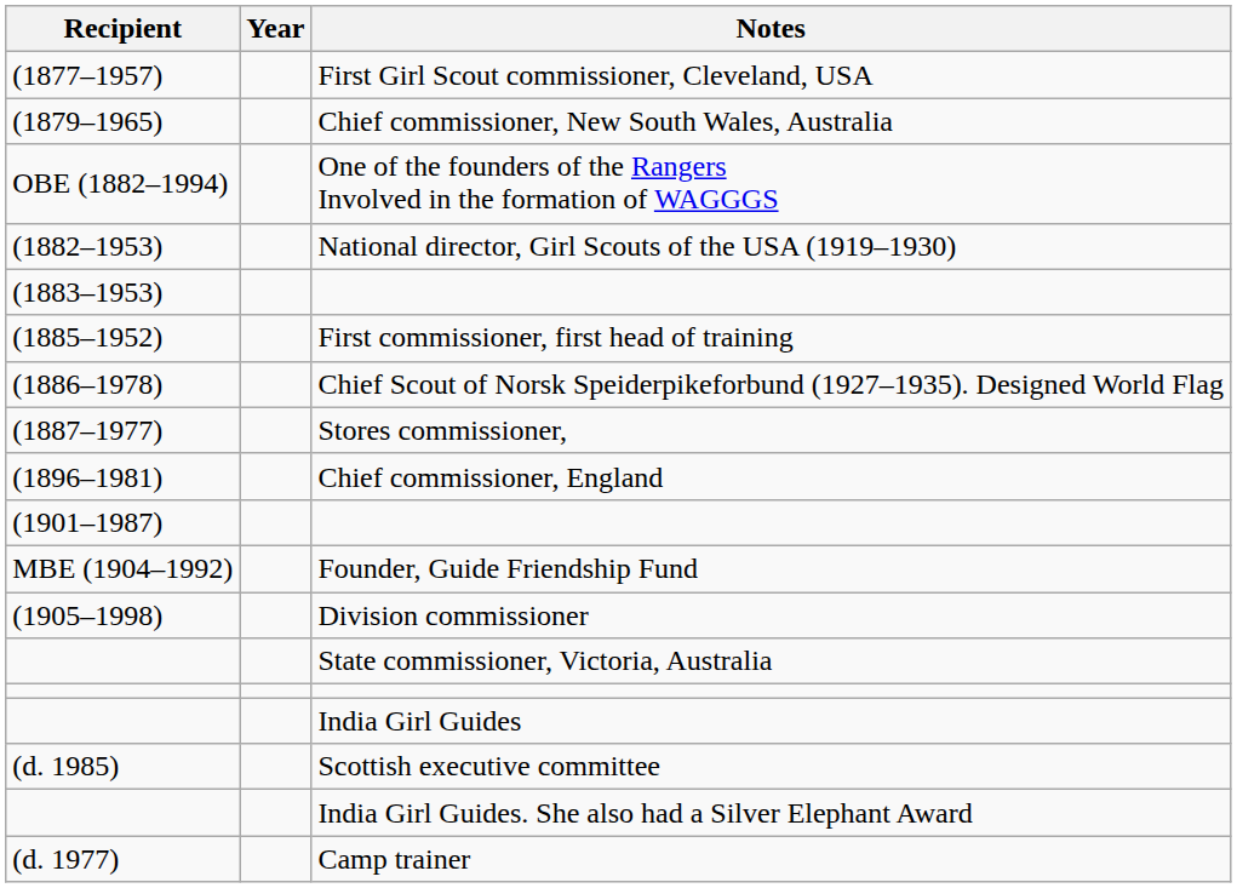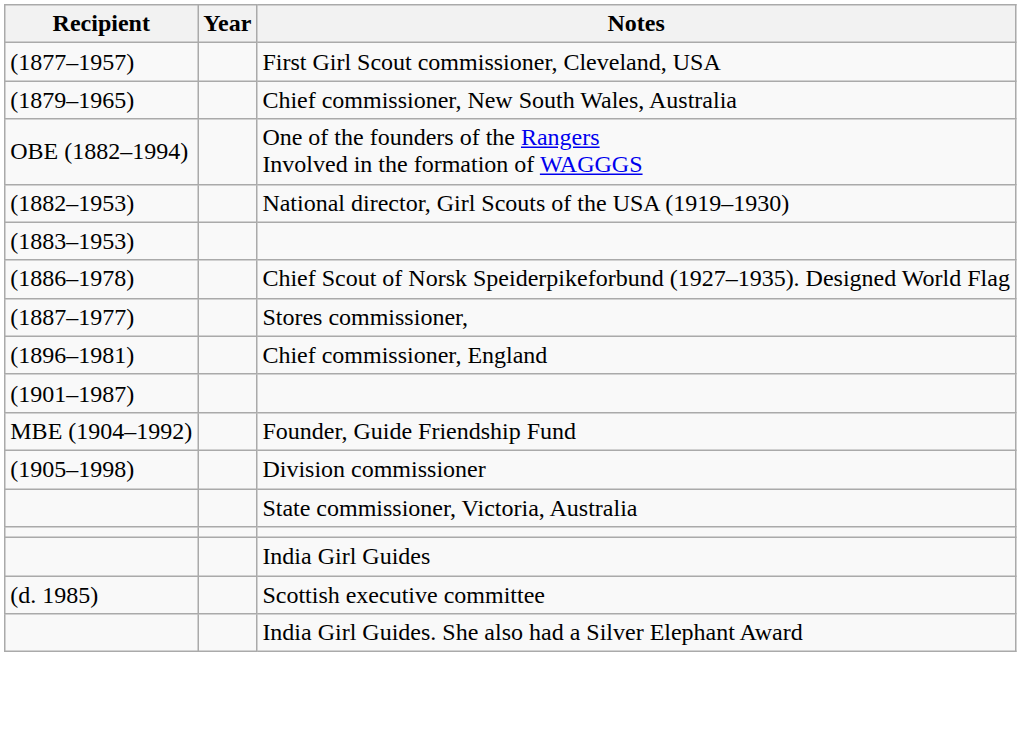- row: (1885–1952) | First commissioner, first head of training
- row: (d. 1977) | Camp trainer
